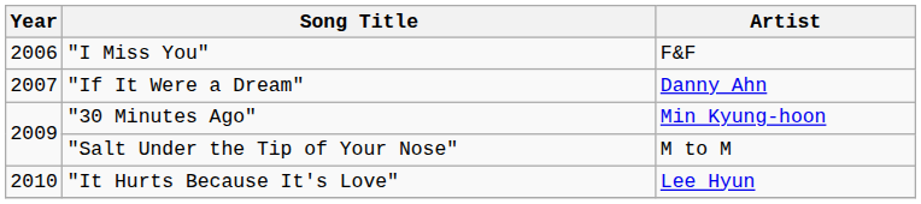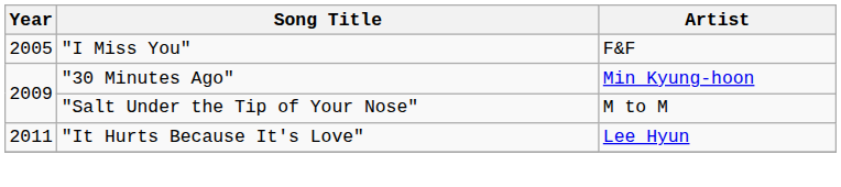"I Miss You" | Year: 2006 -> 2005
- row: 2007 | "If It Were a Dream" | Danny Ahn
"It Hurts Because It's Love" | Year: 2010 -> 2011
